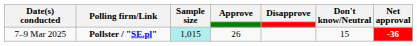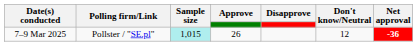7–9 Mar 2025 | Polling firm/Link: bold -> normal
7–9 Mar 2025 | Don't know/Neutral: 15 -> 12
